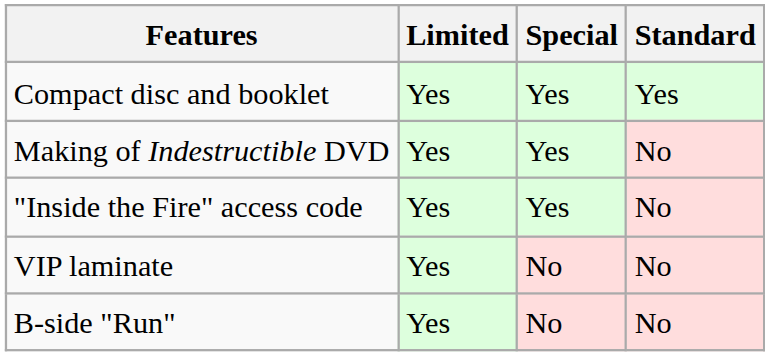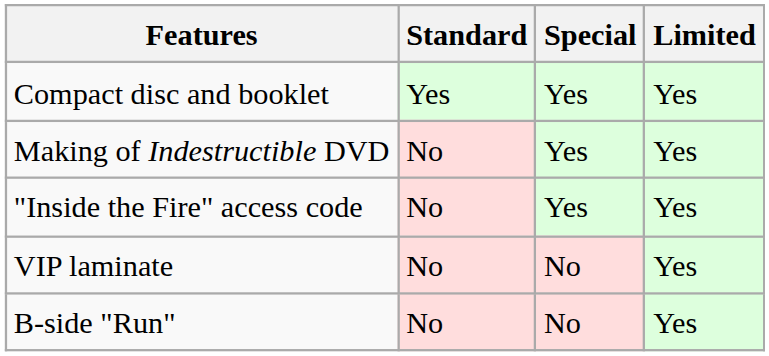columns swapped: Standard <-> Limited
